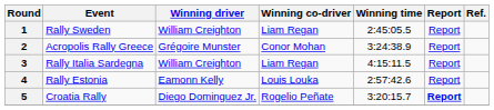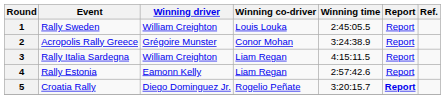1 | Winning co-driver: Liam Regan -> Louis Louka
4 | Winning co-driver: Louis Louka -> Liam Regan
